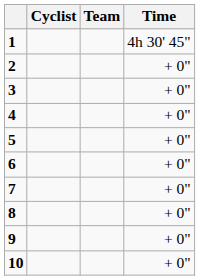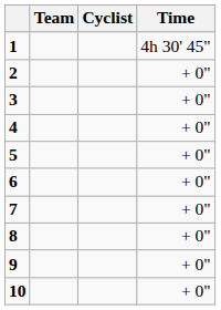columns swapped: Cyclist <-> Team
